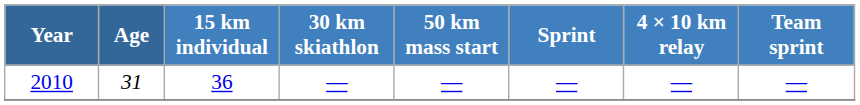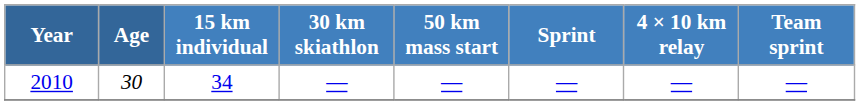2010 | Age: 31 -> 30
2010 | 15 km individual: 36 -> 34
